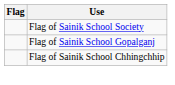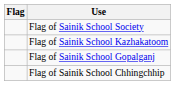+ row: Flag of Sainik School Kazhakatoom
